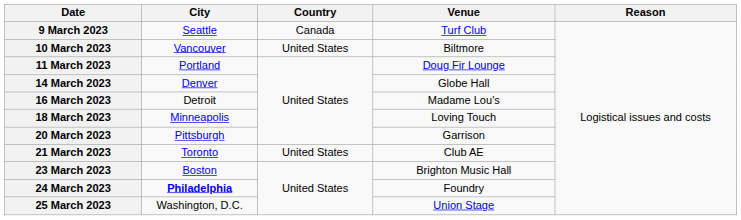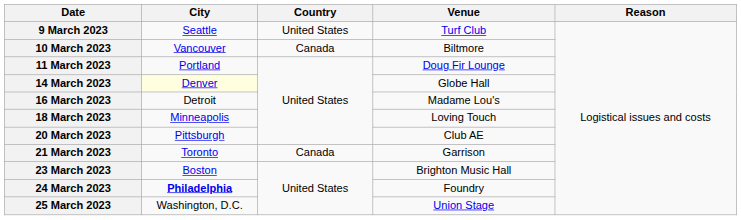9 March 2023 | Country: Canada -> United States
10 March 2023 | Country: United States -> Canada
14 March 2023 | City: no background -> lightyellow background
20 March 2023 | Venue: Garrison -> Club AE
21 March 2023 | Country: United States -> Canada
21 March 2023 | Venue: Club AE -> Garrison
